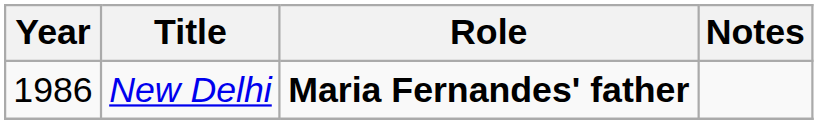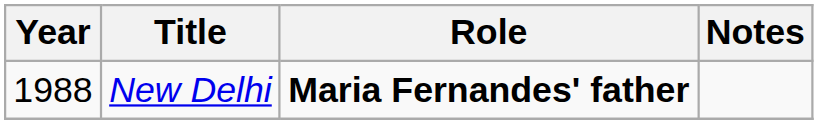New Delhi | Year: 1986 -> 1988
